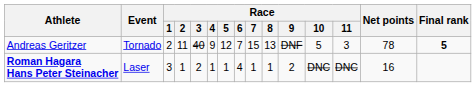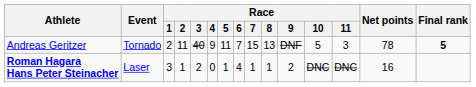Andreas Geritzer | Race / 5: 12 -> 11
Roman Hagara Hans Peter Steinacher | Race / 4: 1 -> 0
